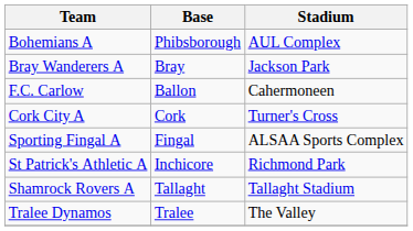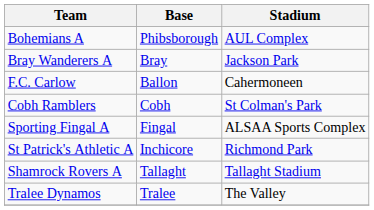+ row: Cobh Ramblers | Cobh | St Colman's Park
- row: Cork City A | Cork | Turner's Cross
